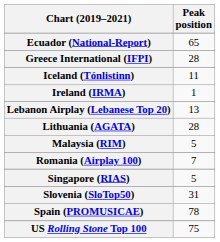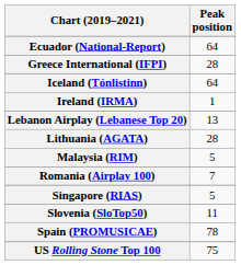Ecuador (National-Report) | Peak position: 65 -> 64
Iceland (Tónlistinn) | Peak position: 11 -> 64
Slovenia (SloTop50) | Peak position: 31 -> 11
